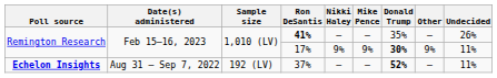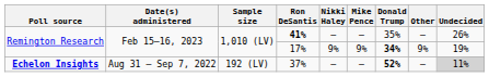17% | Donald Trump: 30% -> 34%
17% | Undecided: 11% -> 19%
37% | Undecided: no background -> lightgrey background
